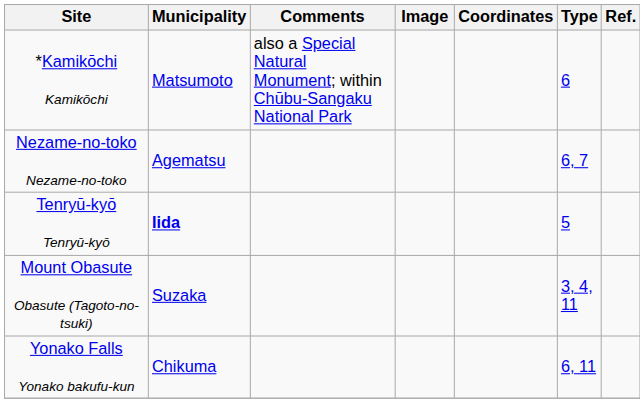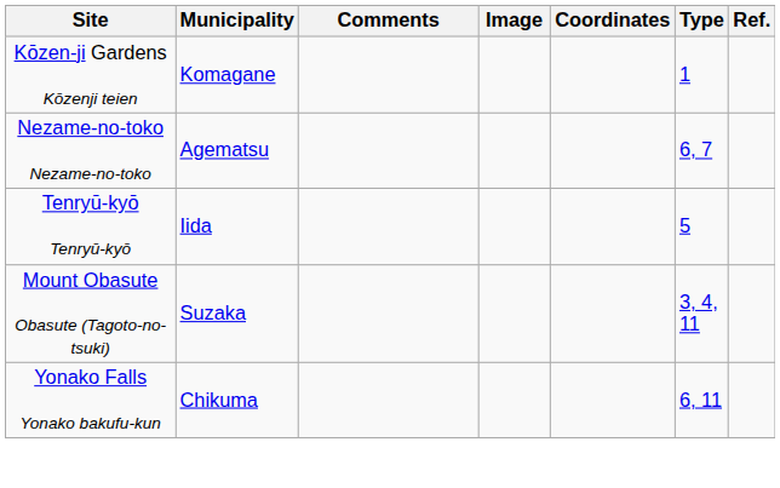- row: *Kamikōchi Kamikōchi | Matsumoto | also a Special Natural Monument; within Chūbu-Sangaku National Park | 6
+ row: Kōzen-ji Gardens Kōzenji teien | Komagane | 1
Tenryū-kyō Tenryū-kyō | Municipality: bold -> normal
